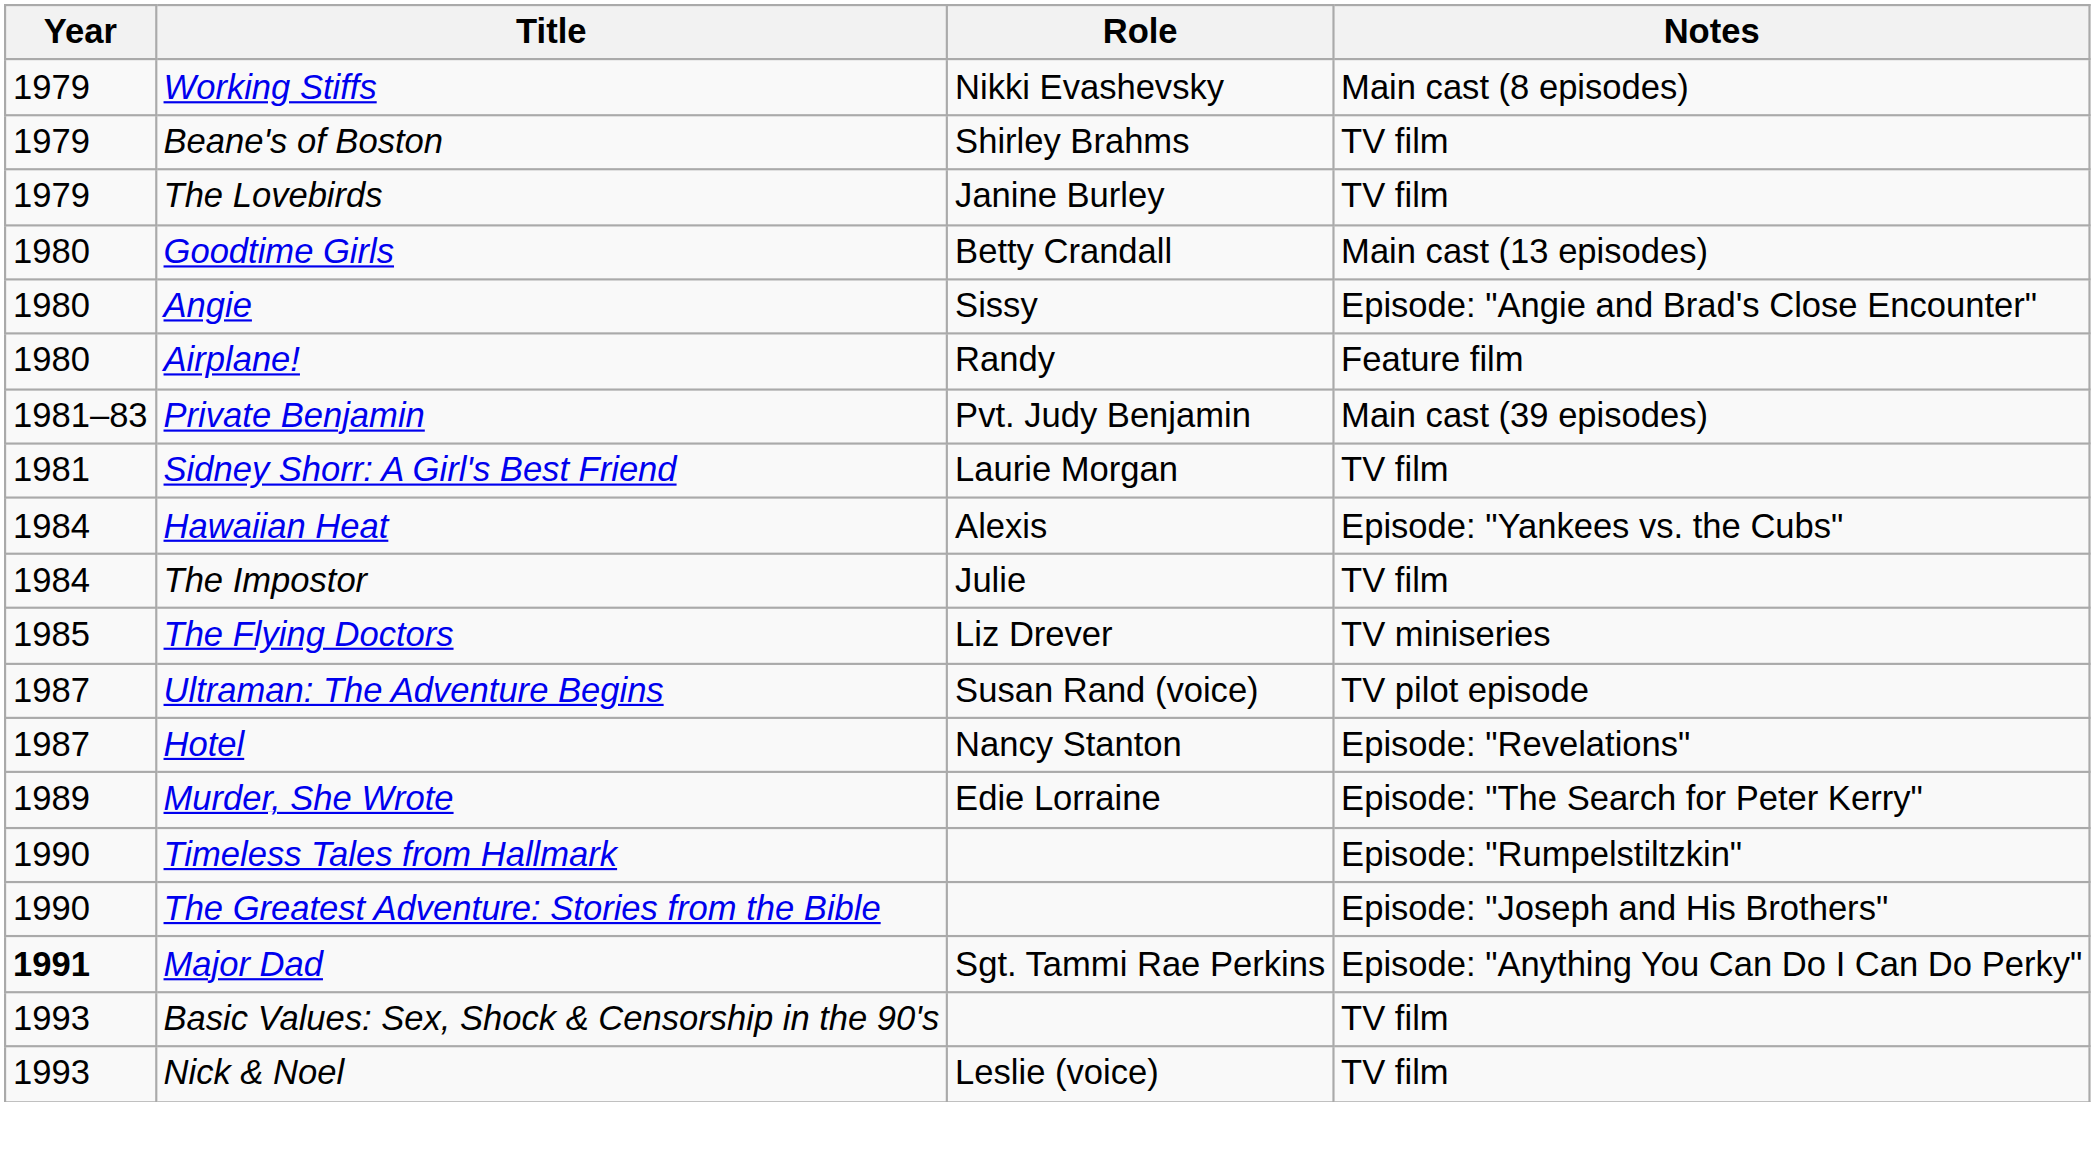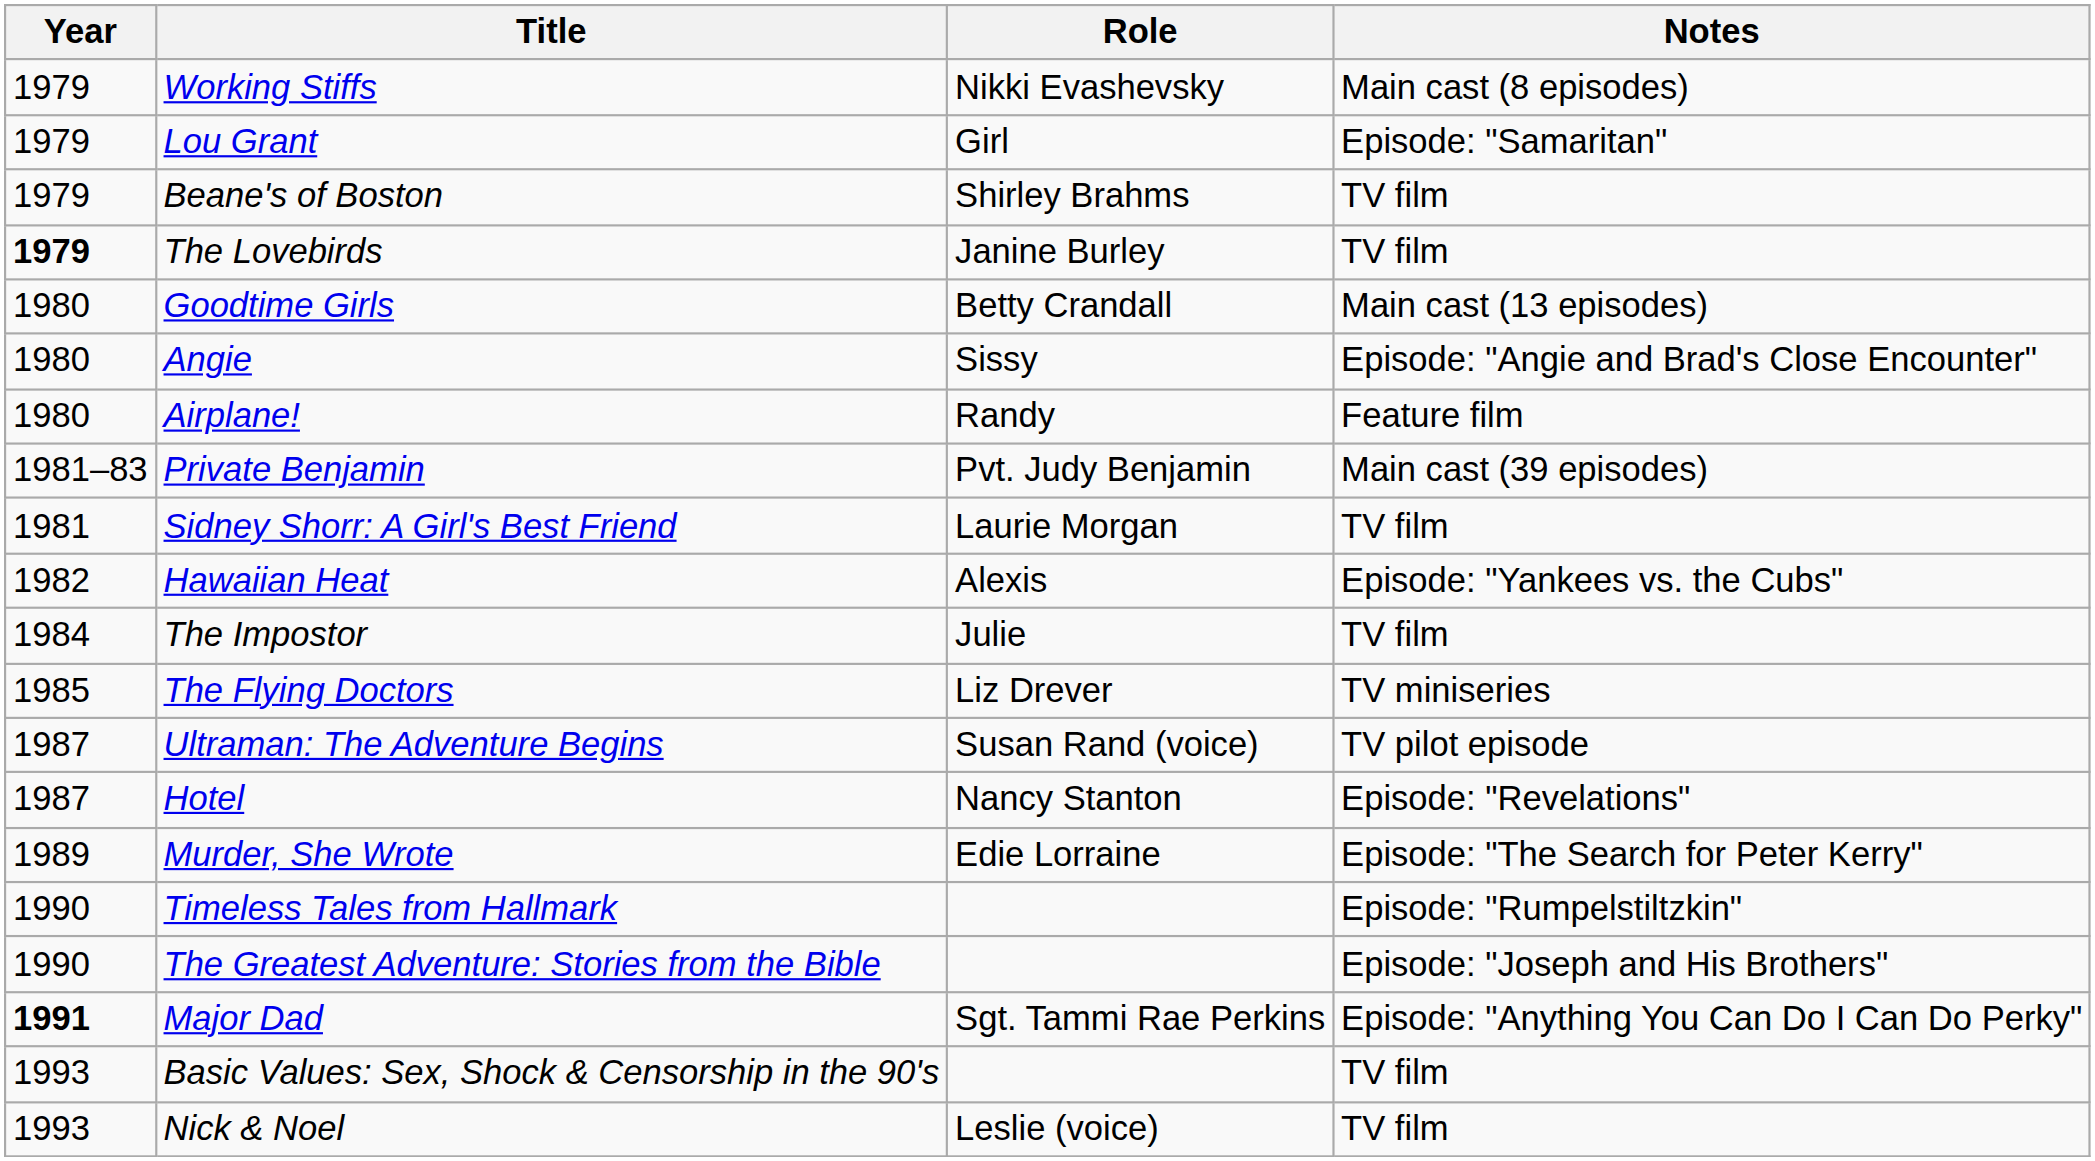+ row: 1979 | Lou Grant | Girl | Episode: "Samaritan"
The Lovebirds | Year: normal -> bold
Hawaiian Heat | Year: 1984 -> 1982
